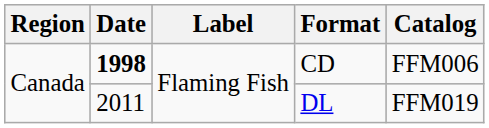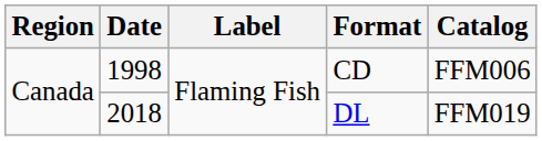CD | Date: bold -> normal
DL | Date: 2011 -> 2018
